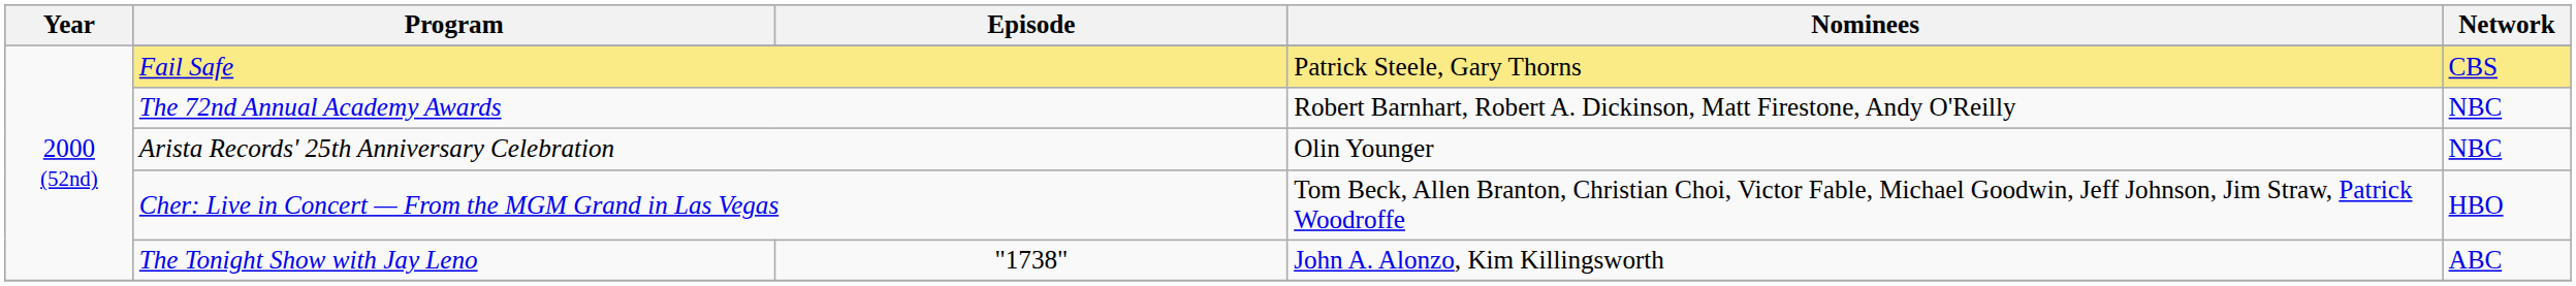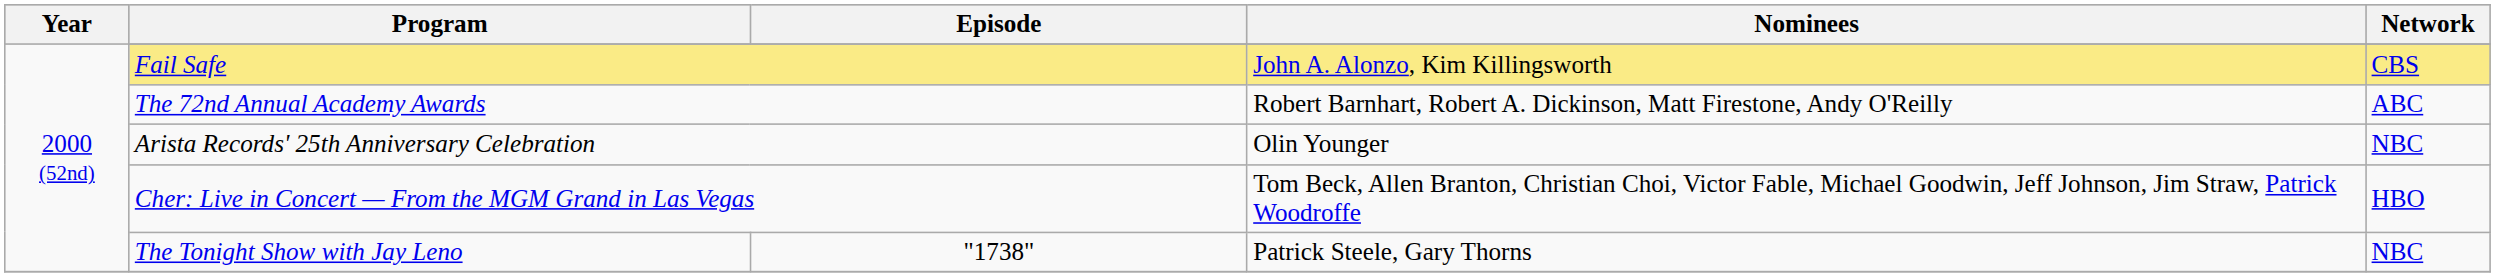Fail Safe | Nominees: Patrick Steele, Gary Thorns -> John A. Alonzo, Kim Killingsworth
The 72nd Annual Academy Awards | Network: NBC -> ABC
The Tonight Show with Jay Leno | Nominees: John A. Alonzo, Kim Killingsworth -> Patrick Steele, Gary Thorns
The Tonight Show with Jay Leno | Network: ABC -> NBC
